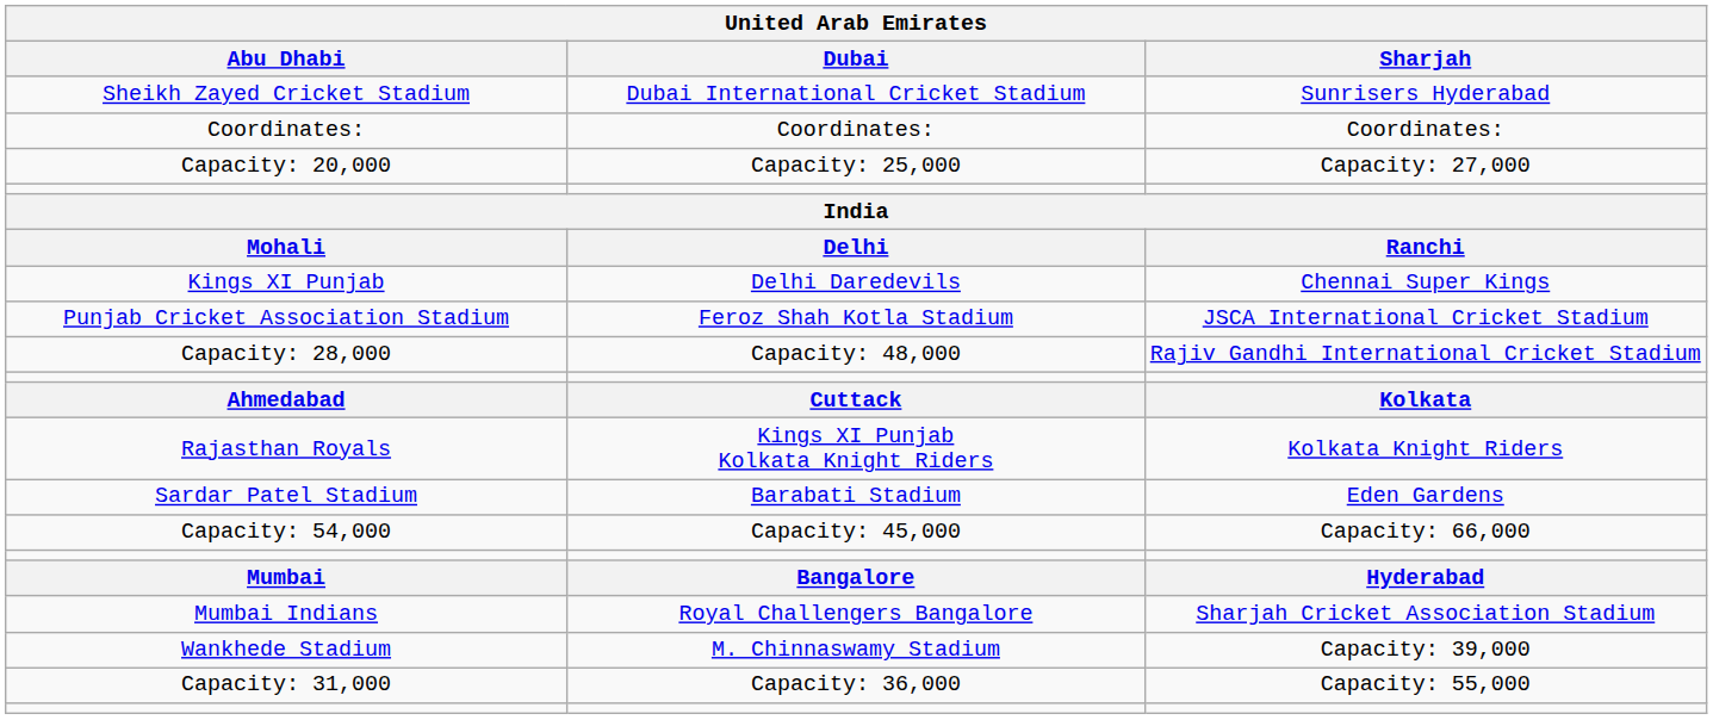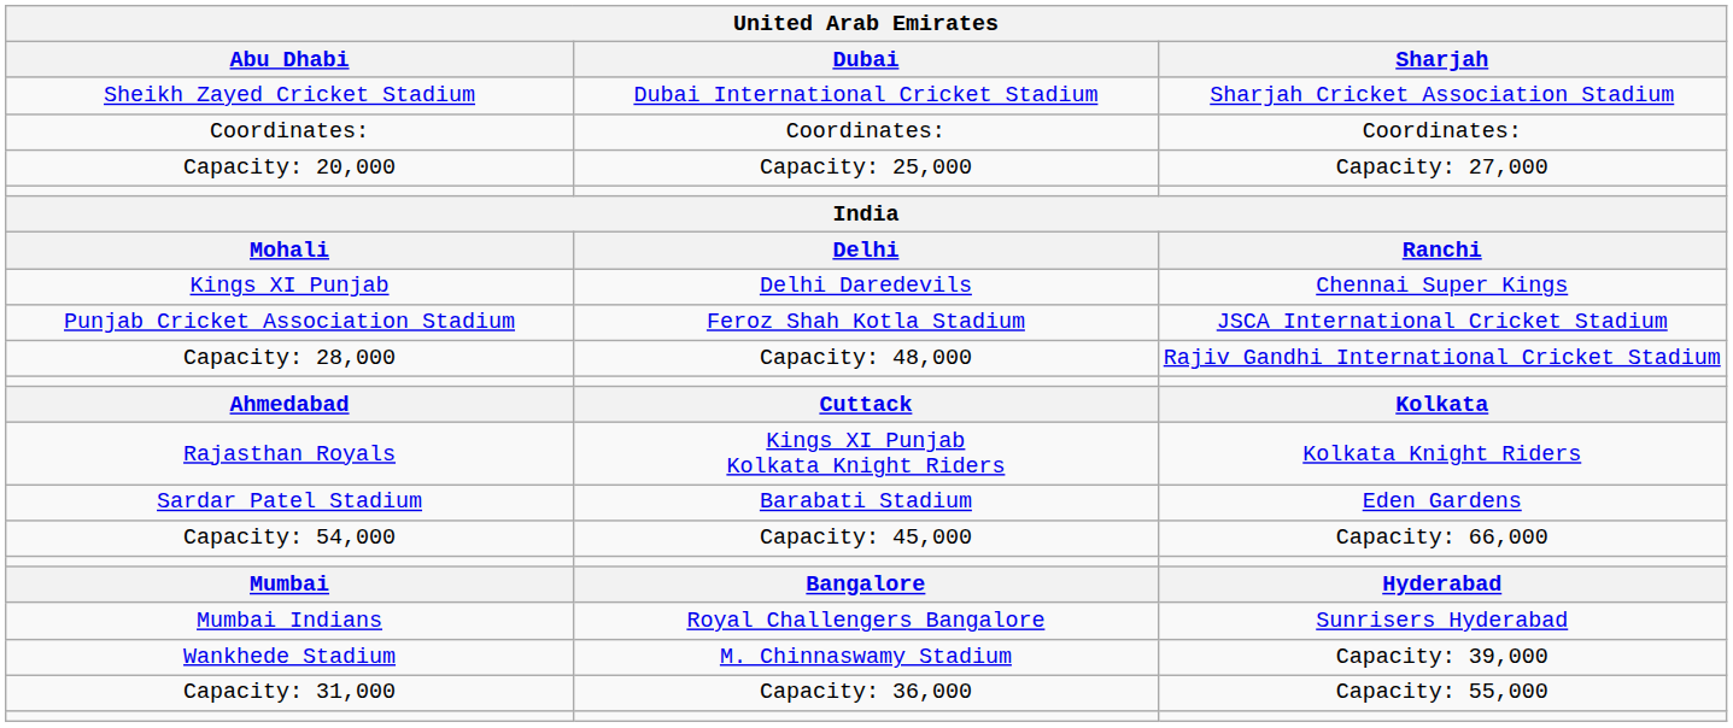Sheikh Zayed Cricket Stadium | Sharjah: Sunrisers Hyderabad -> Sharjah Cricket Association Stadium
Mumbai Indians | Sharjah: Sharjah Cricket Association Stadium -> Sunrisers Hyderabad
